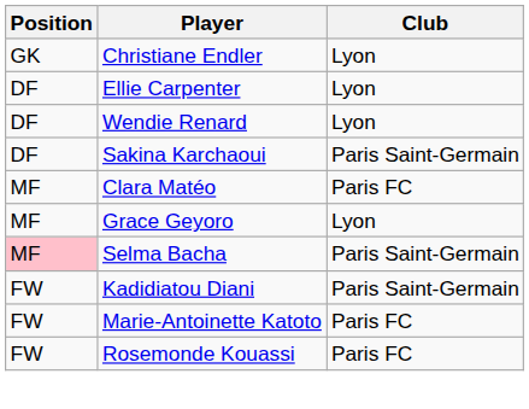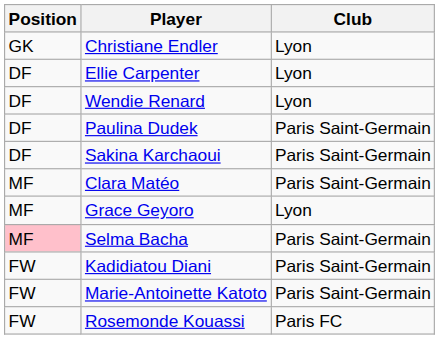+ row: DF | Paulina Dudek | Paris Saint-Germain
Clara Matéo | Club: Paris FC -> Paris Saint-Germain
Marie-Antoinette Katoto | Club: Paris FC -> Paris Saint-Germain
